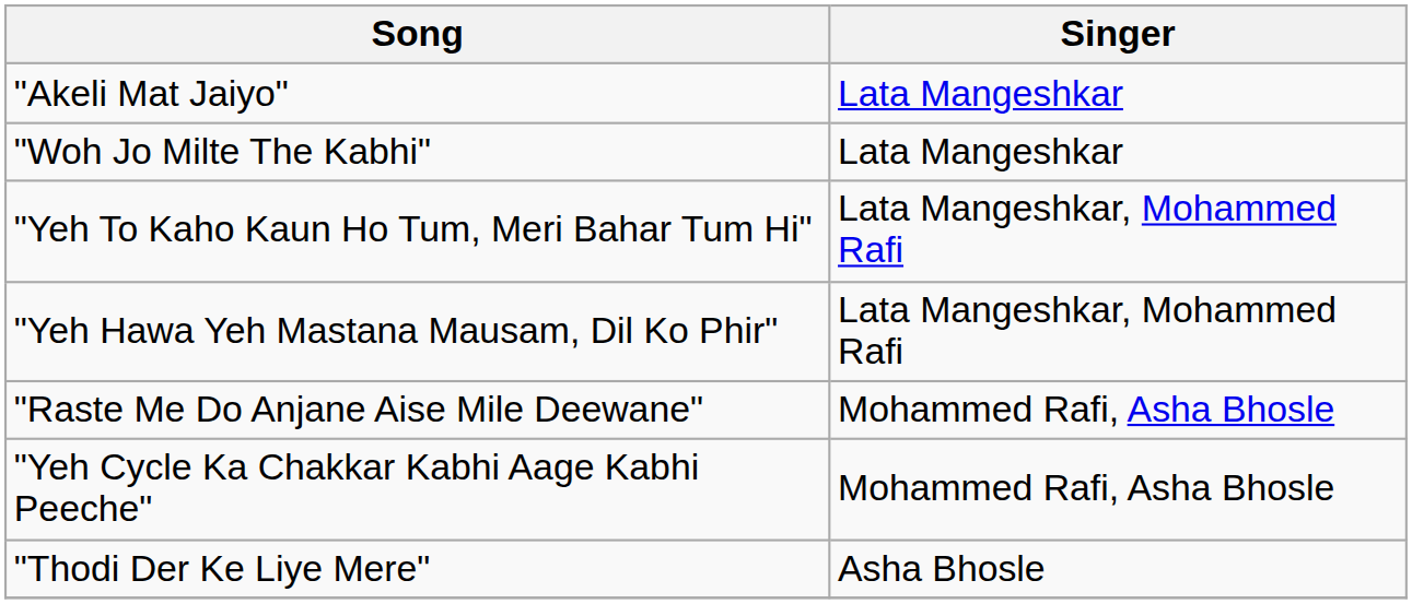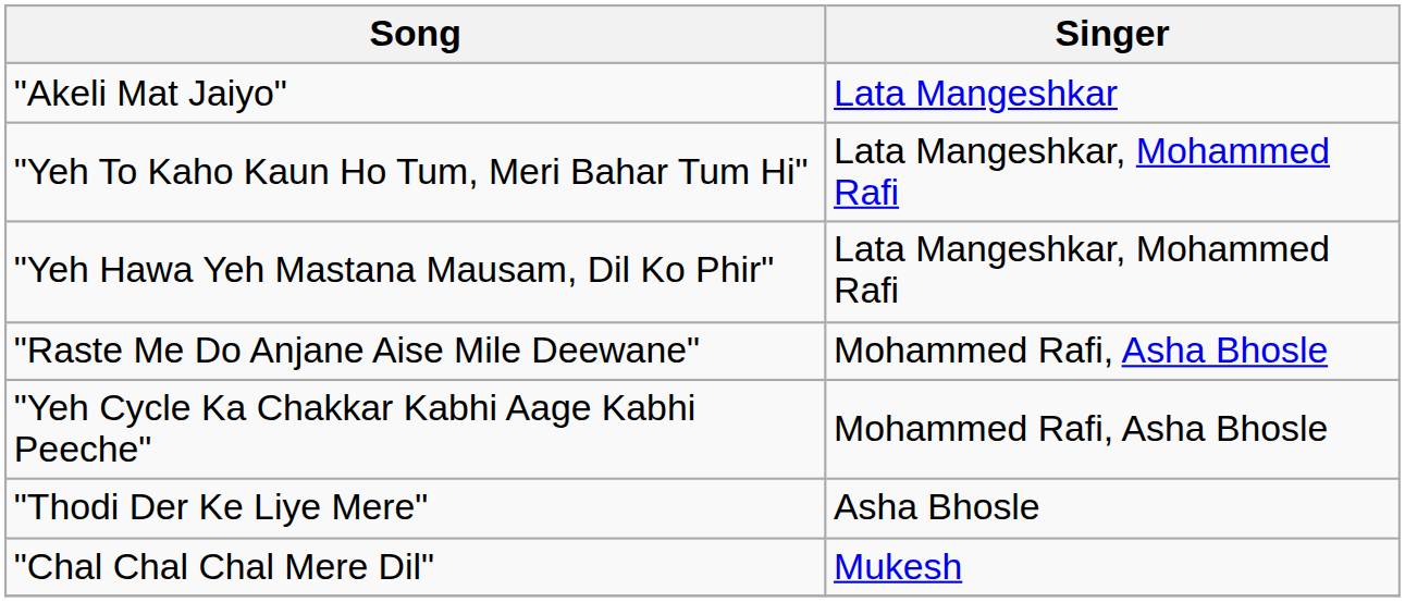- row: "Woh Jo Milte The Kabhi" | Lata Mangeshkar
+ row: "Chal Chal Chal Mere Dil" | Mukesh
